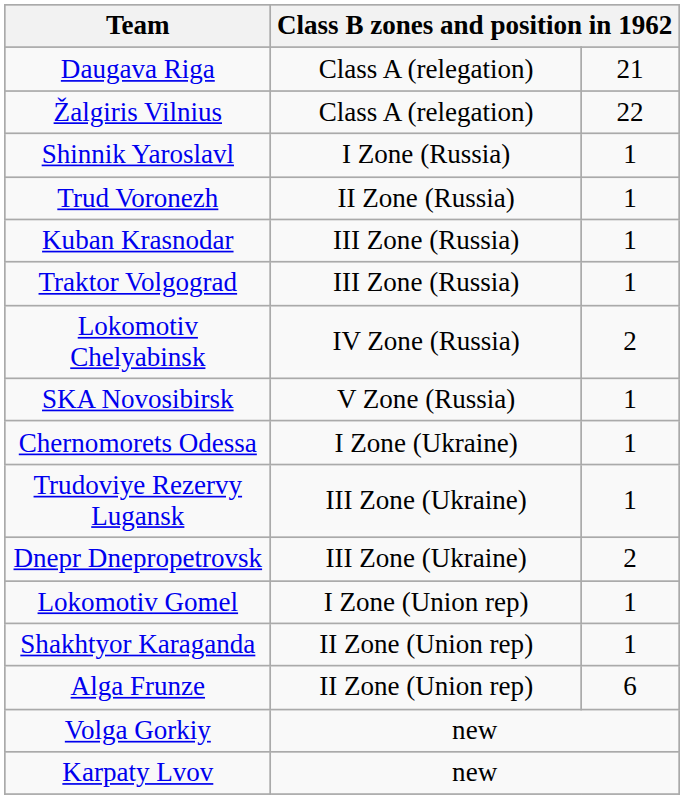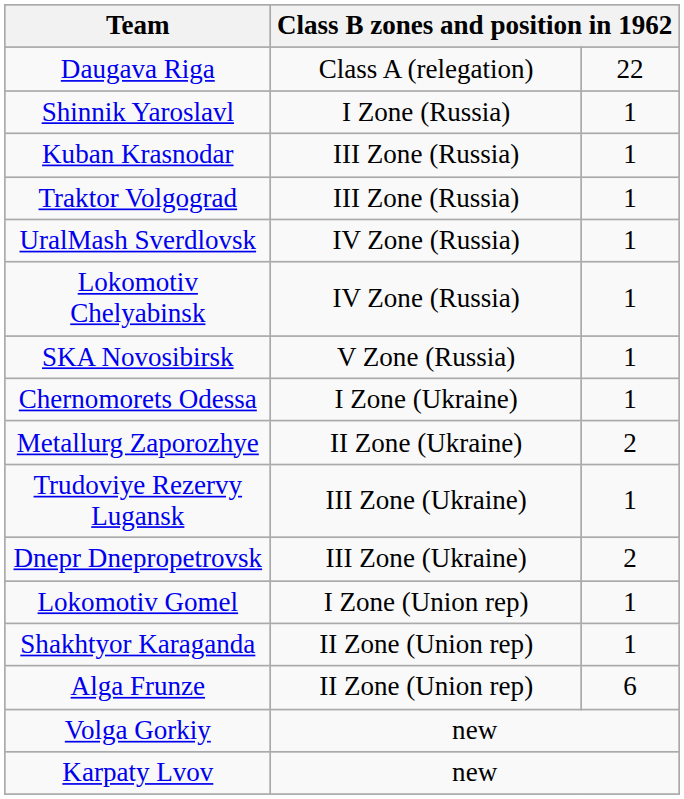Daugava Riga | column 3: 21 -> 22
- row: Žalgiris Vilnius | Class A (relegation) | 22
- row: Trud Voronezh | II Zone (Russia) | 1
+ row: UralMash Sverdlovsk | IV Zone (Russia) | 1
Lokomotiv Chelyabinsk | column 3: 2 -> 1
+ row: Metallurg Zaporozhye | II Zone (Ukraine) | 2
